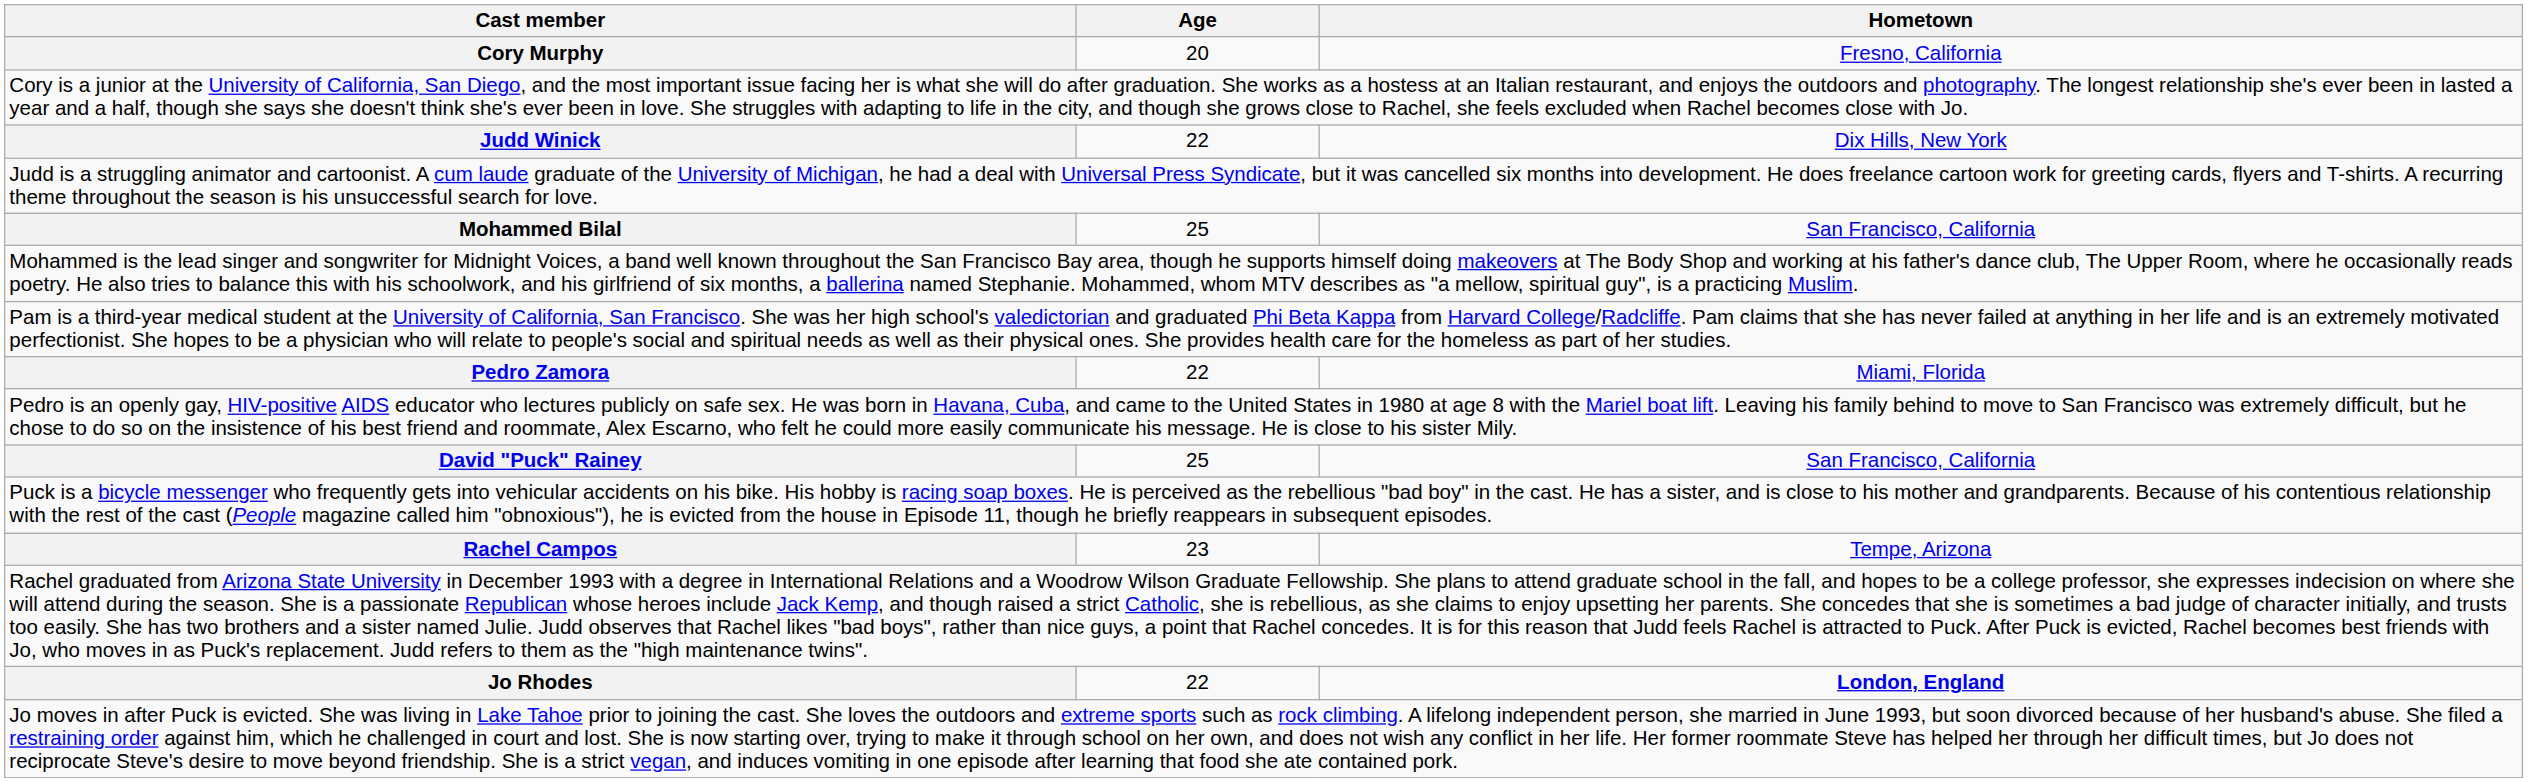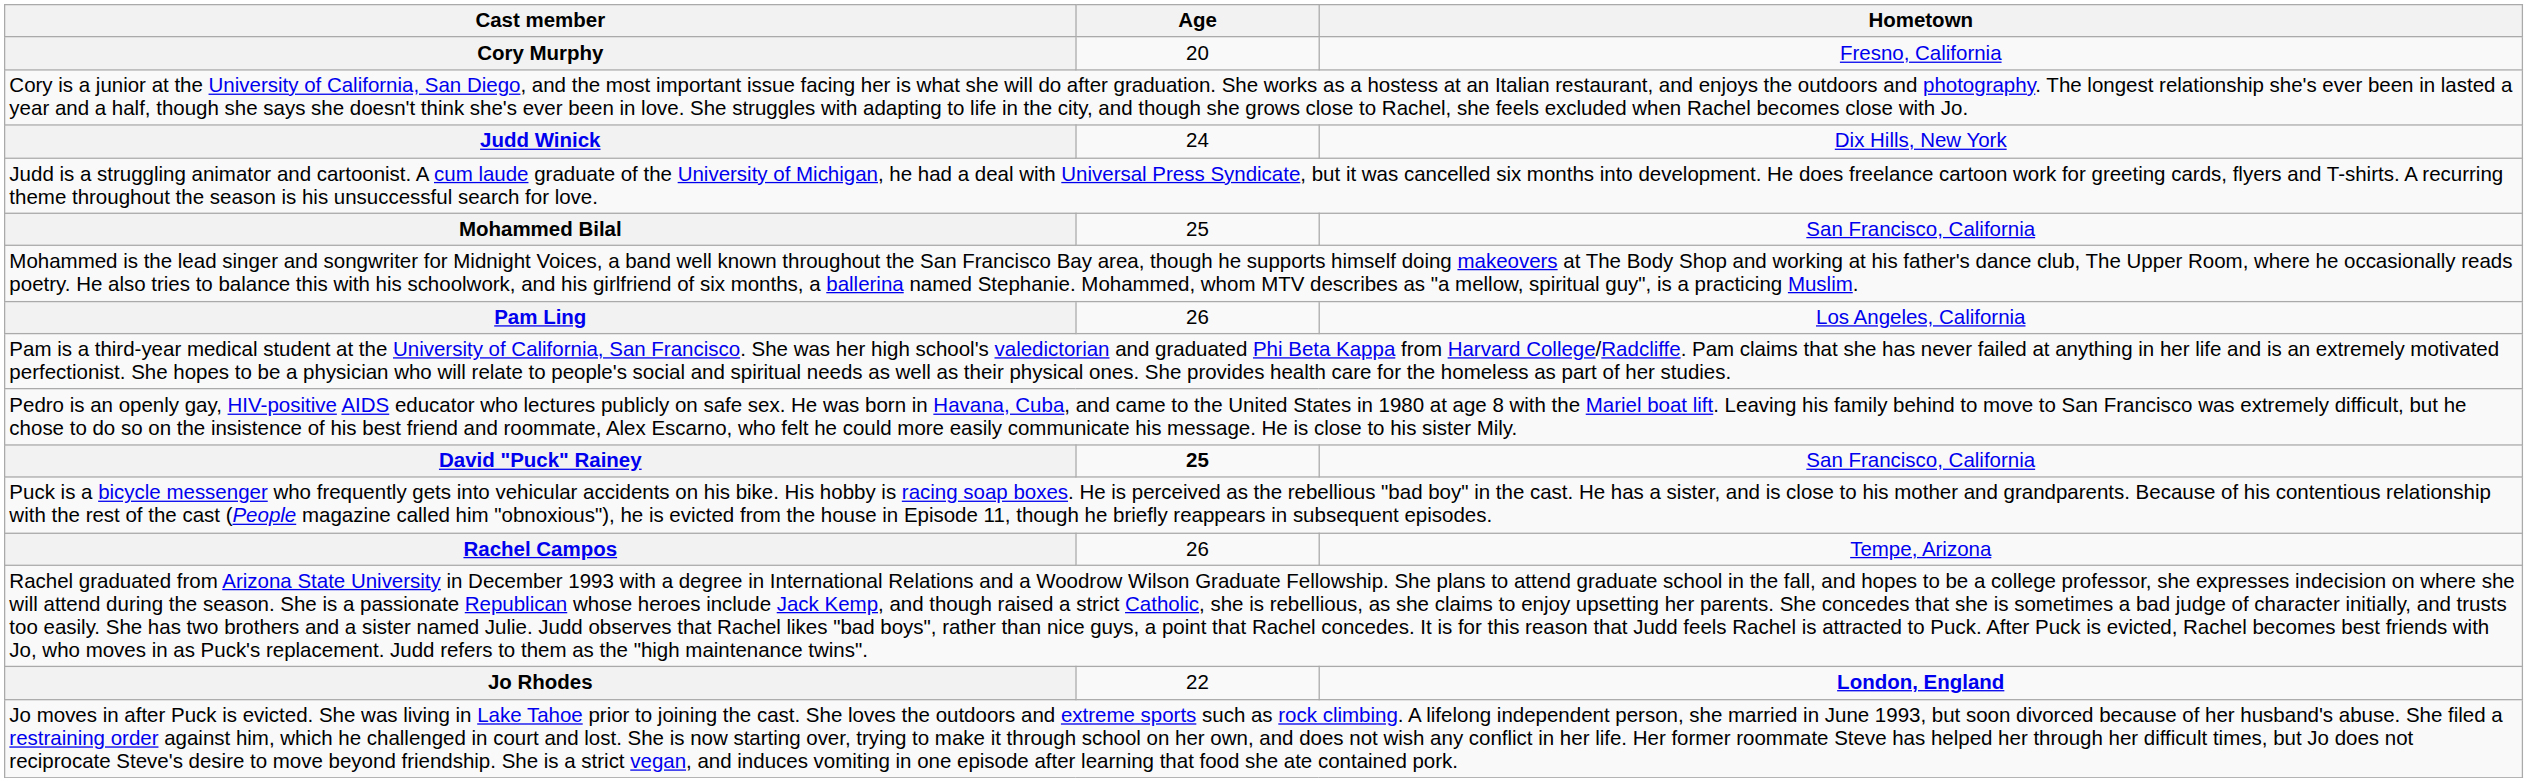Judd Winick | Age: 22 -> 24
+ row: Pam Ling | 26 | Los Angeles, California
- row: Pedro Zamora | 22 | Miami, Florida
David "Puck" Rainey | Age: normal -> bold
Rachel Campos | Age: 23 -> 26
